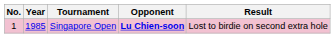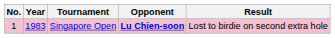Singapore Open | Year: 1985 -> 1983
